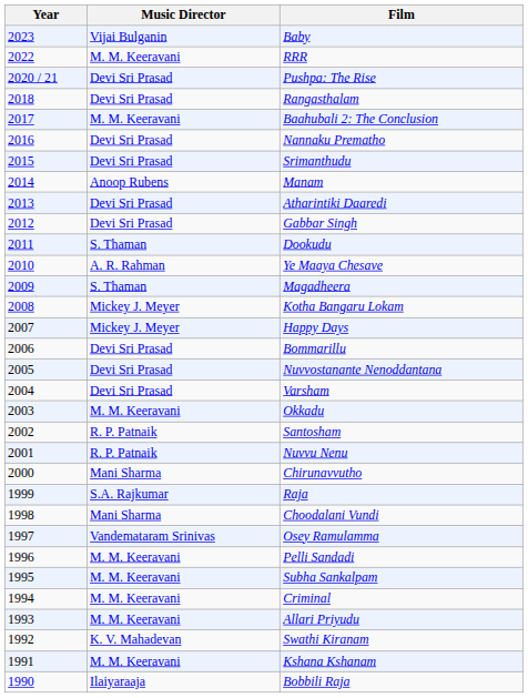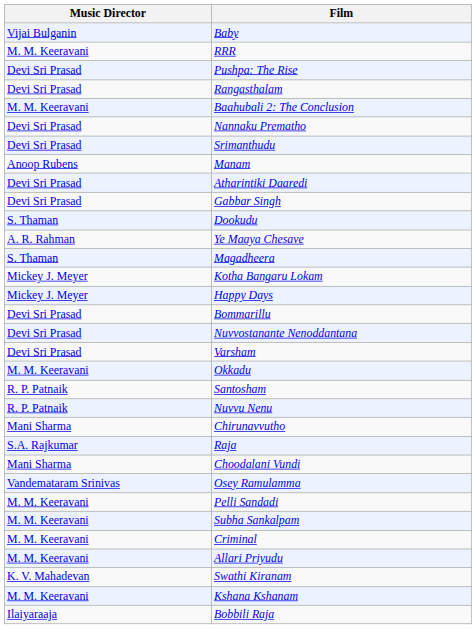- column: Year | 2023 | 2022 | 2020 / 21 | 2018 | 2017 | 2016 | 2015 | 2014 | 2013 | 2012 | 2011 | 2010 | 2009 | 2008 | 2007 | 2006 | 2005 | 2004 | 2003 | 2002 | 2001 | 2000 | 1999 | 1998 | 1997 | 1996 | 1995 | 1994 | 1993 | 1992 | 1991 | 1990
